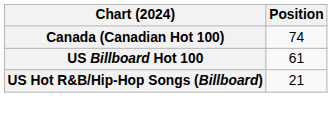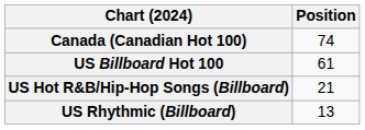+ row: US Rhythmic (Billboard) | 13
